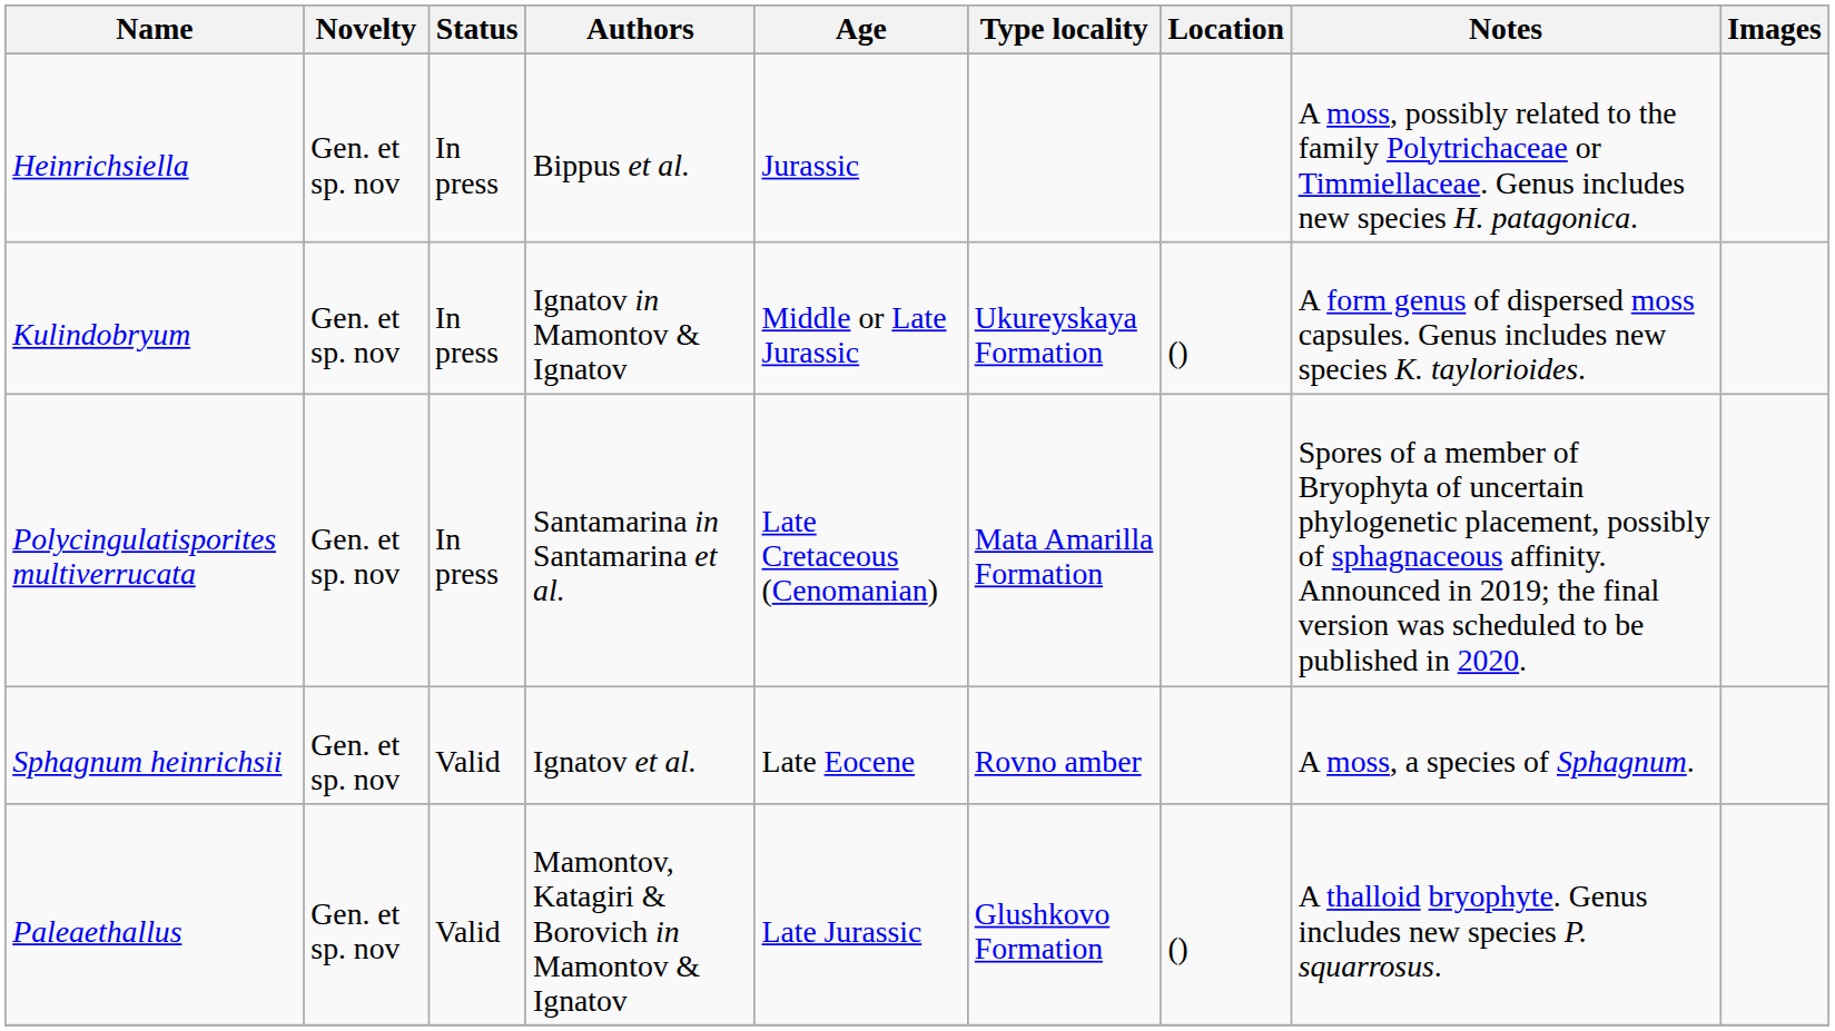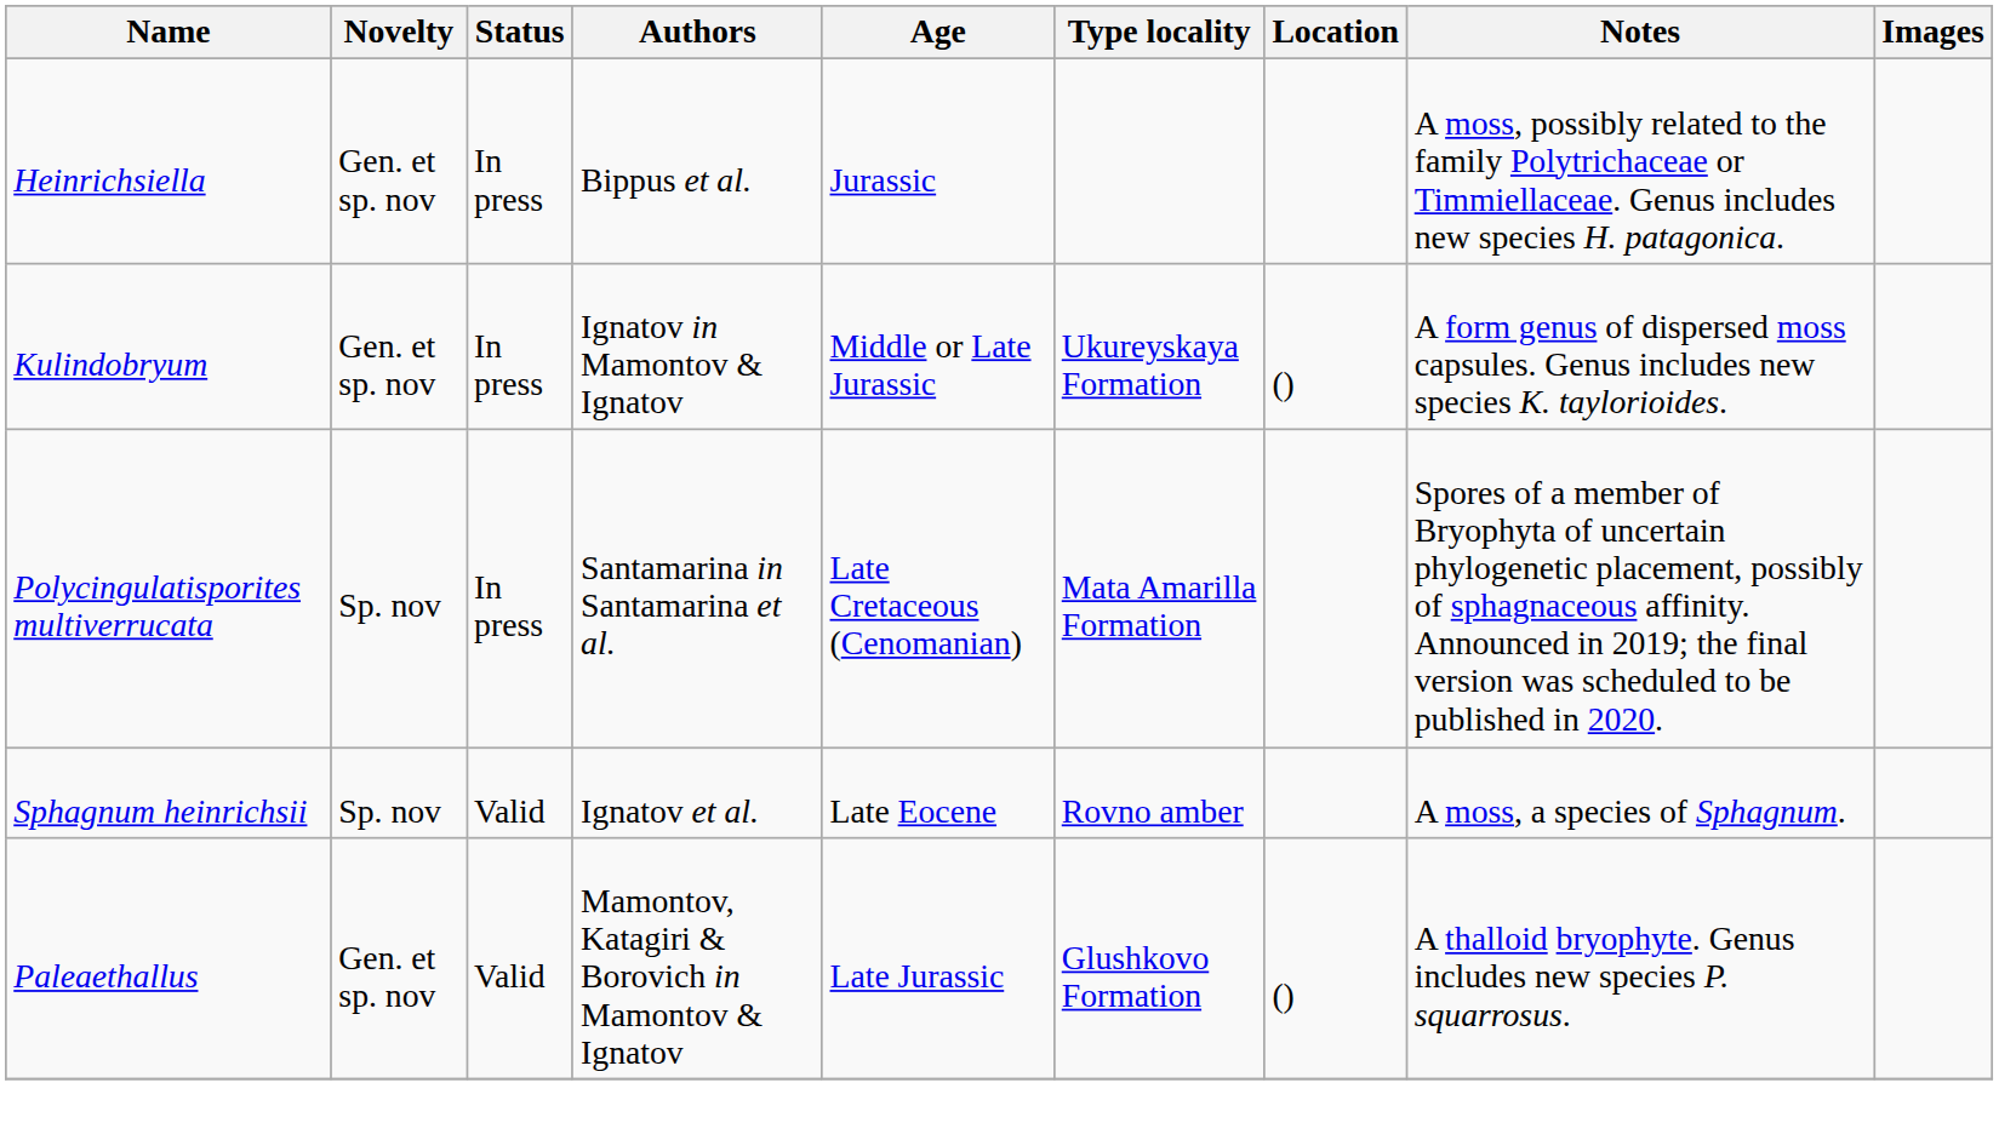Polycingulatisporites multiverrucata | Novelty: Gen. et sp. nov -> Sp. nov
Sphagnum heinrichsii | Novelty: Gen. et sp. nov -> Sp. nov
